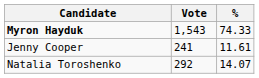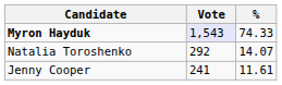Myron Hayduk | Vote: no background -> lavender background
rows swapped: Natalia Toroshenko <-> Jenny Cooper
